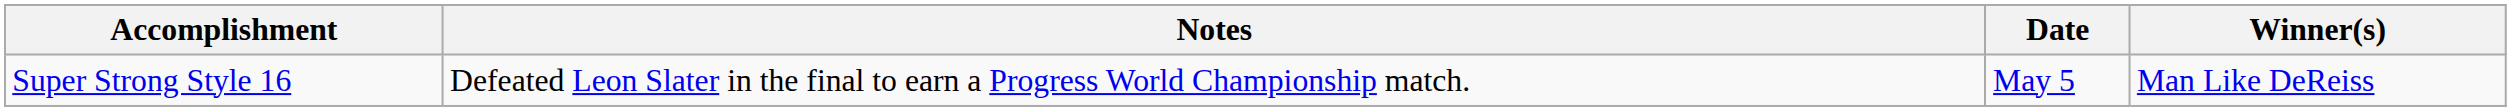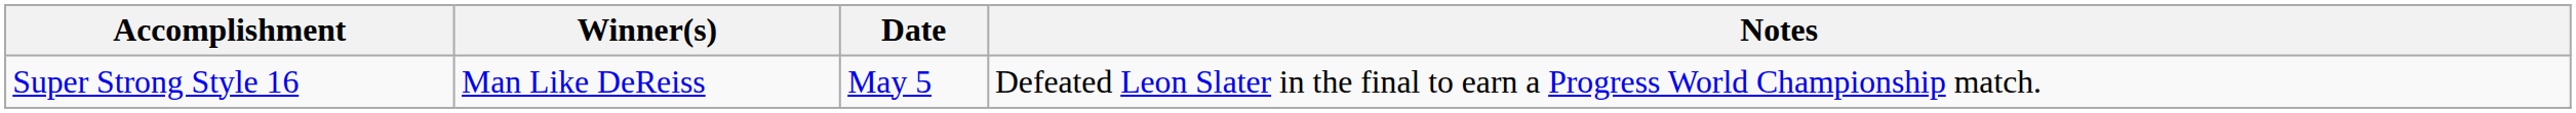columns swapped: Winner(s) <-> Notes
